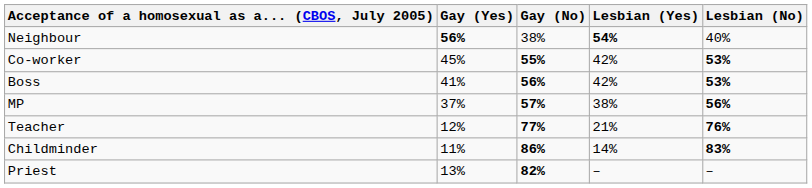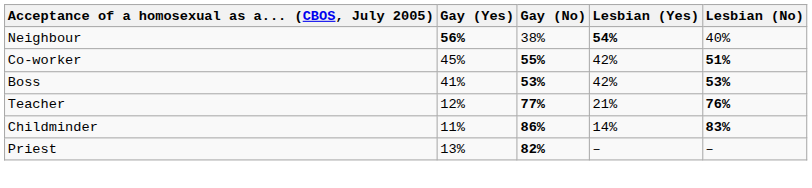Co-worker | Lesbian (No): 53% -> 51%
Boss | Gay (No): 56% -> 53%
- row: MP | 37% | 57% | 38% | 56%
